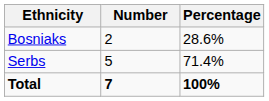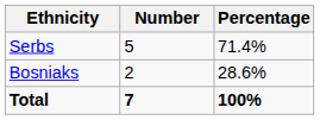rows swapped: Serbs <-> Bosniaks
